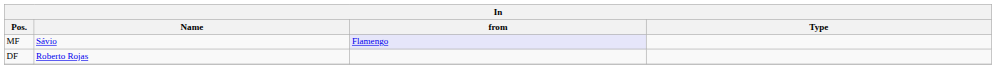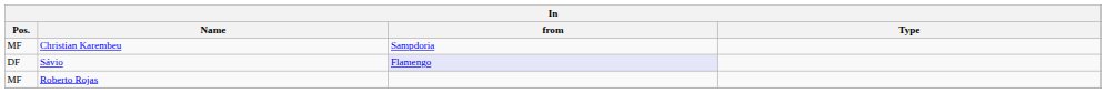+ row: MF | Christian Karembeu | Sampdoria
Sávio | Pos.: MF -> DF
Roberto Rojas | Pos.: DF -> MF
